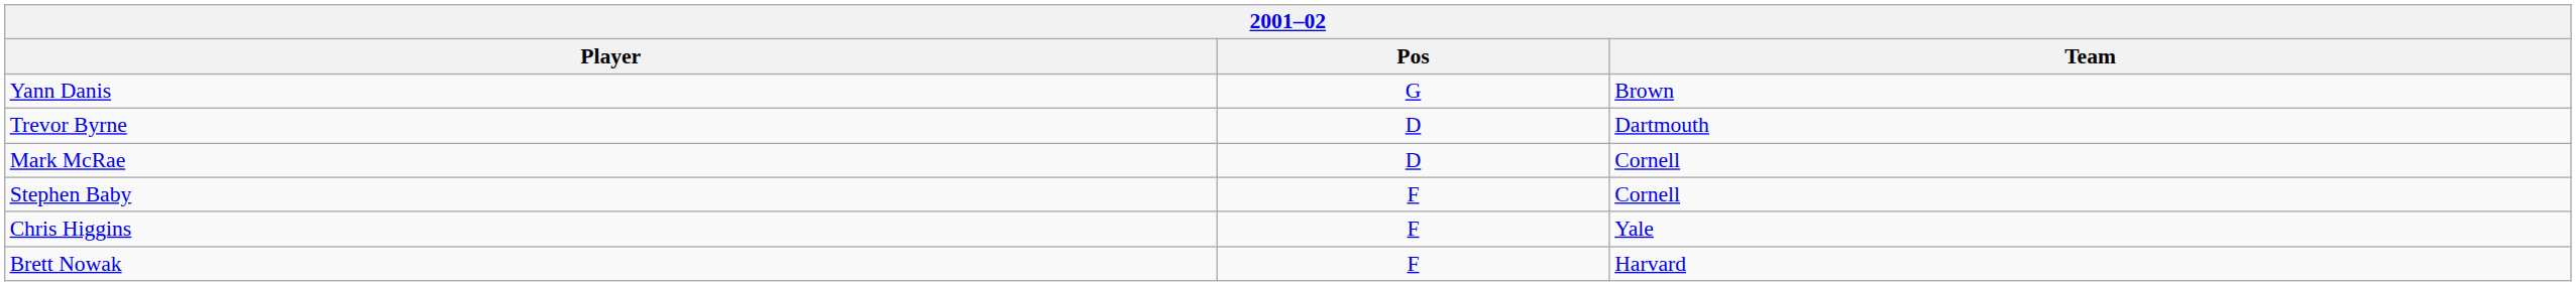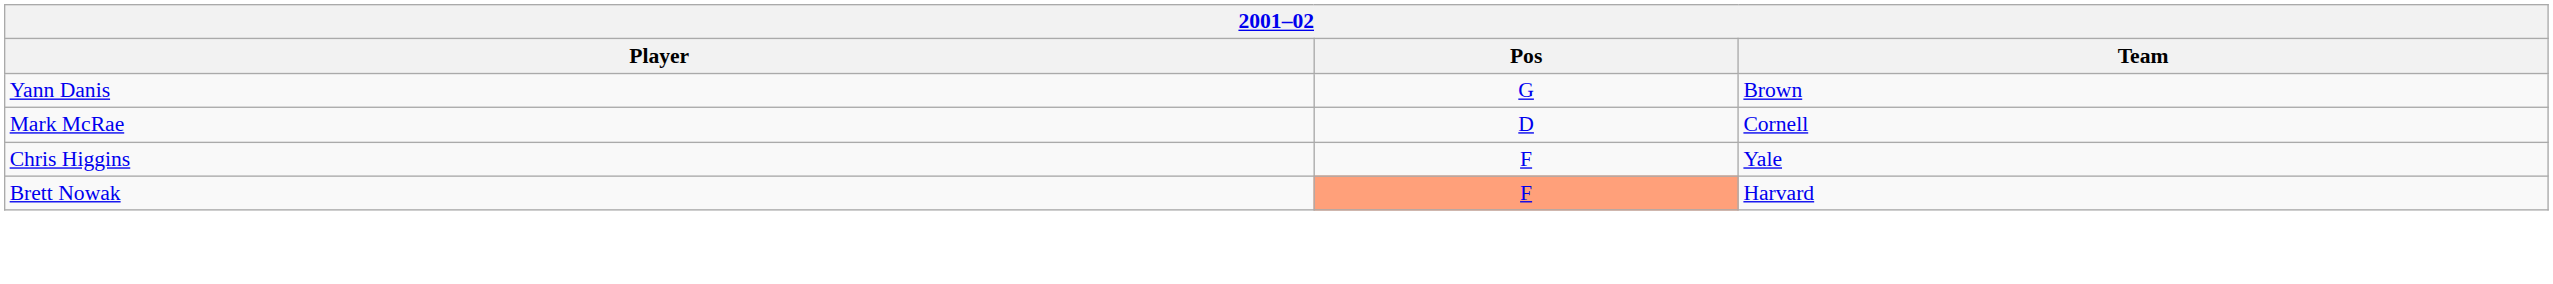- row: Trevor Byrne | D | Dartmouth
- row: Stephen Baby | F | Cornell
Brett Nowak | Pos: no background -> lightsalmon background
